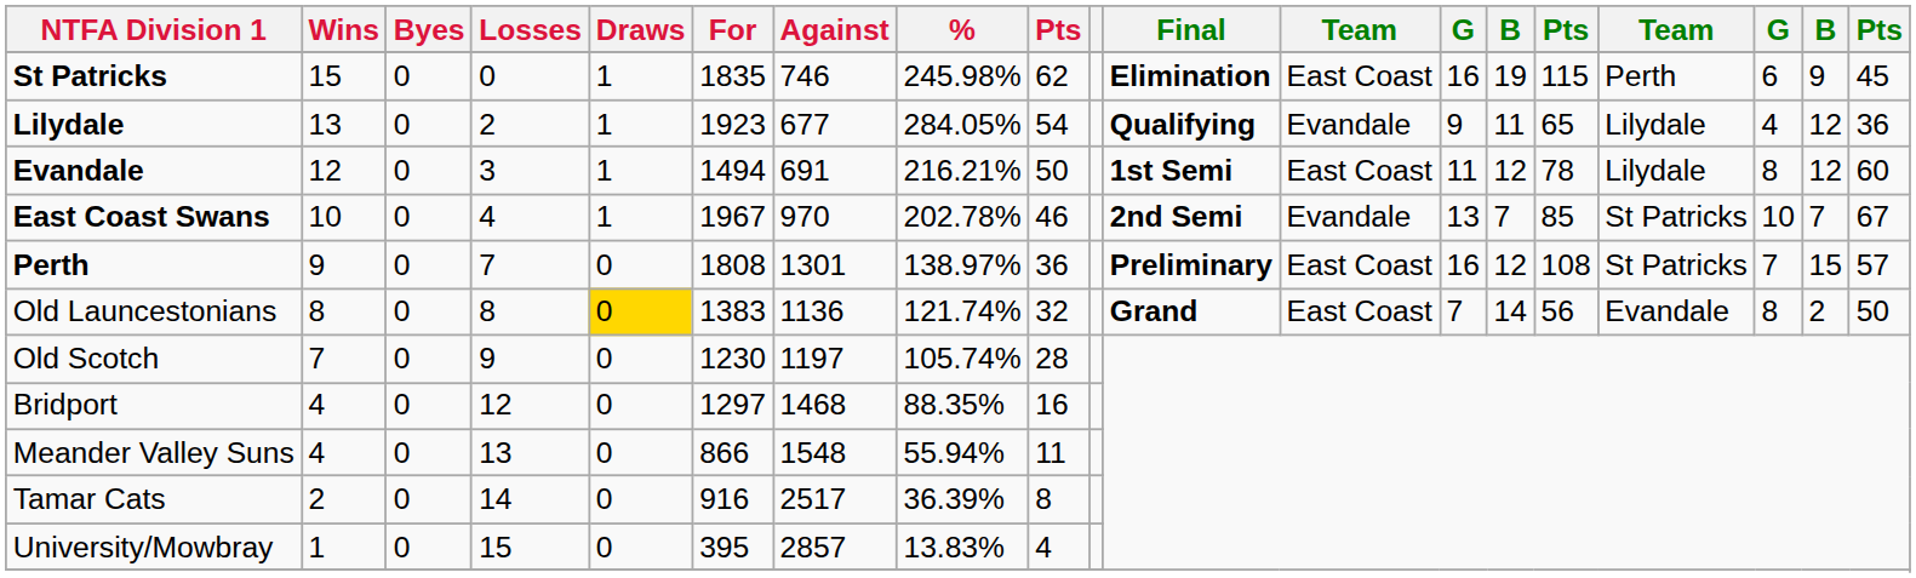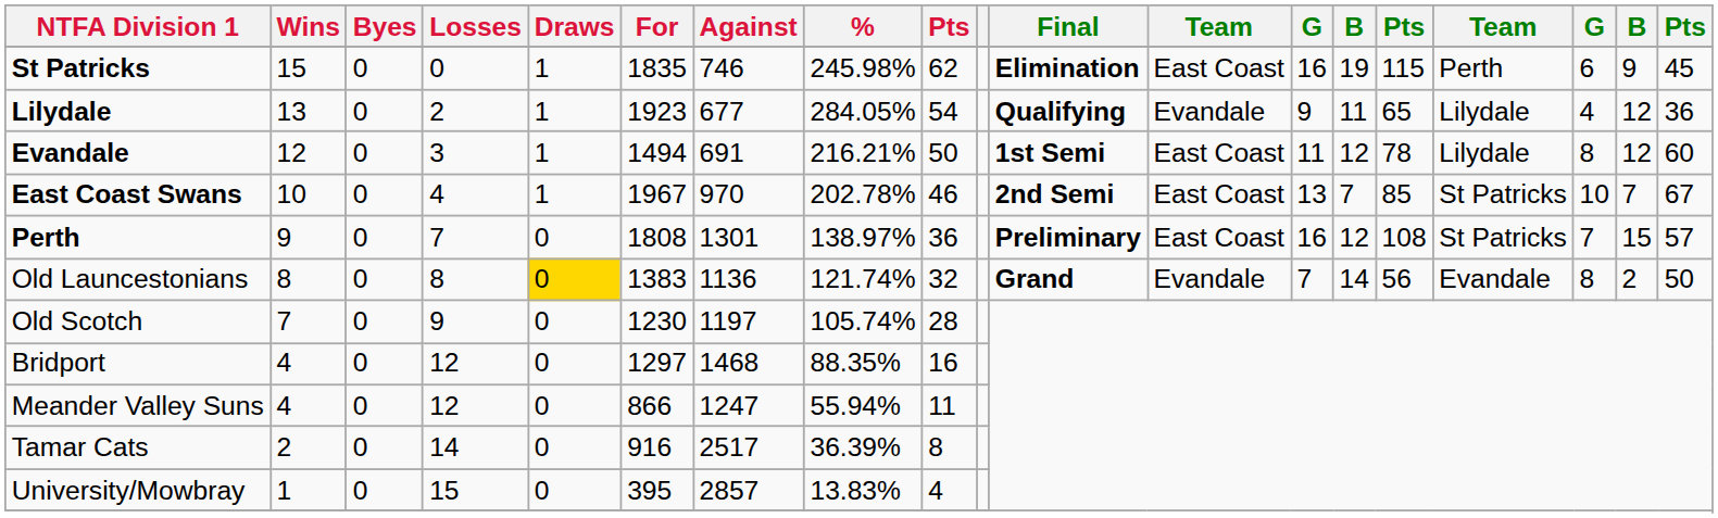East Coast Swans | column 12: Evandale -> East Coast
Old Launcestonians | column 12: East Coast -> Evandale
Meander Valley Suns | Losses: 13 -> 12
Meander Valley Suns | Against: 1548 -> 1247
